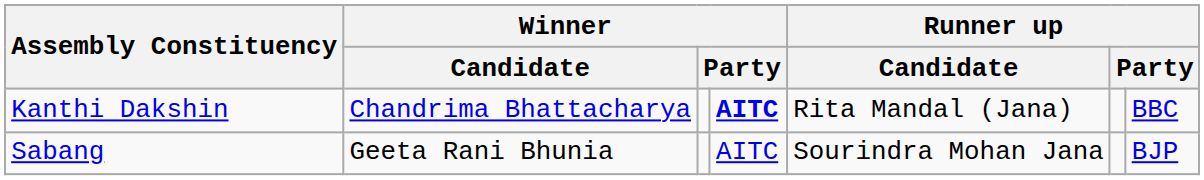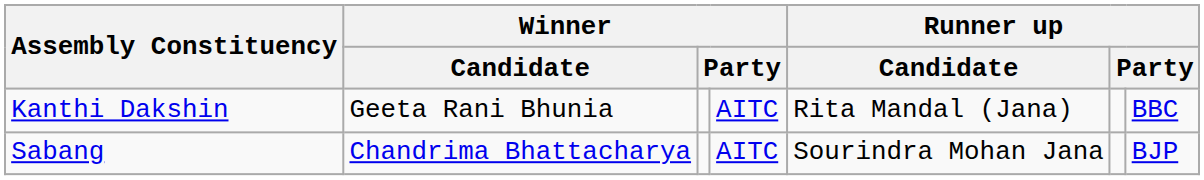Kanthi Dakshin | Winner / Candidate: Chandrima Bhattacharya -> Geeta Rani Bhunia
Kanthi Dakshin | column 4: bold -> normal
Sabang | Winner / Candidate: Geeta Rani Bhunia -> Chandrima Bhattacharya
